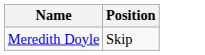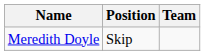+ column: Team
